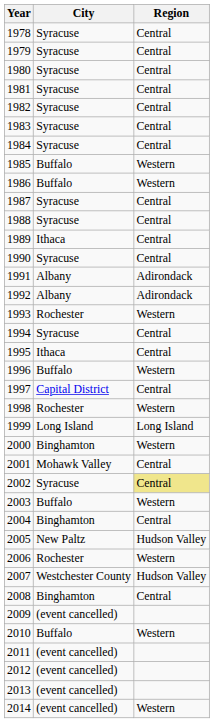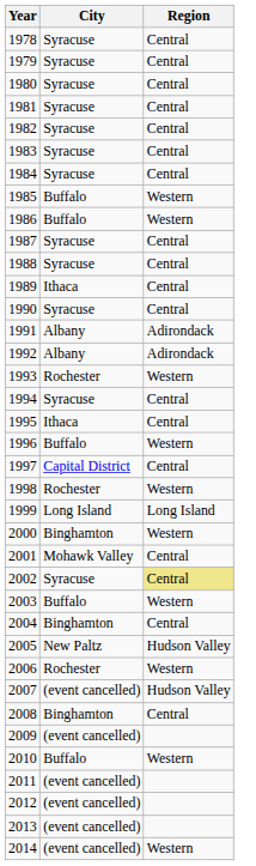2007 | City: Westchester County -> (event cancelled)
